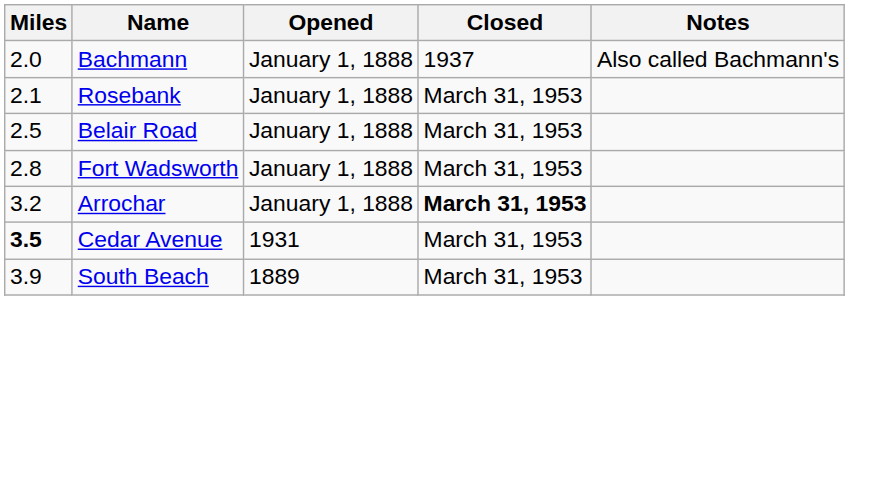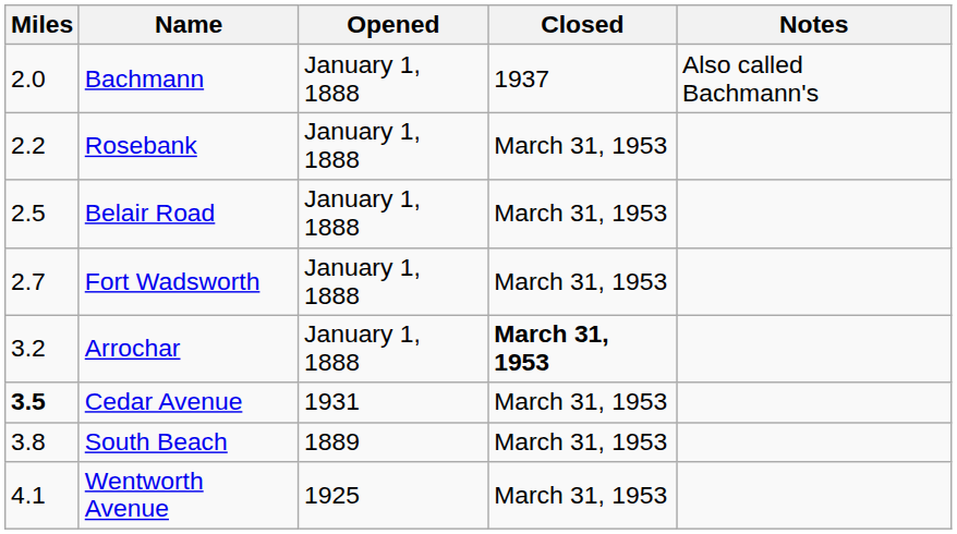Rosebank | Miles: 2.1 -> 2.2
Fort Wadsworth | Miles: 2.8 -> 2.7
South Beach | Miles: 3.9 -> 3.8
+ row: 4.1 | Wentworth Avenue | 1925 | March 31, 1953
